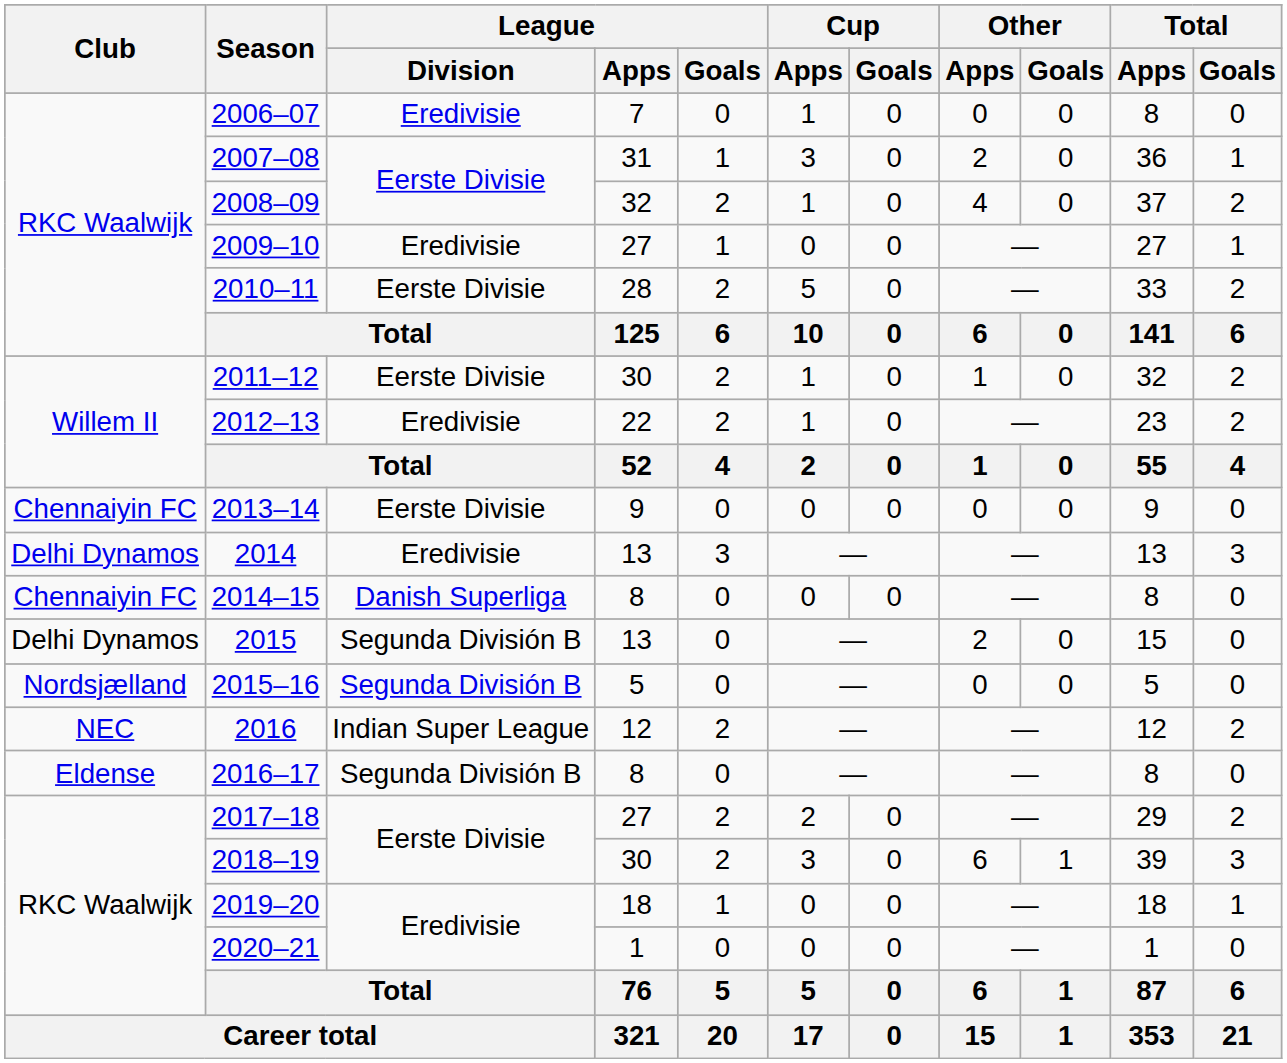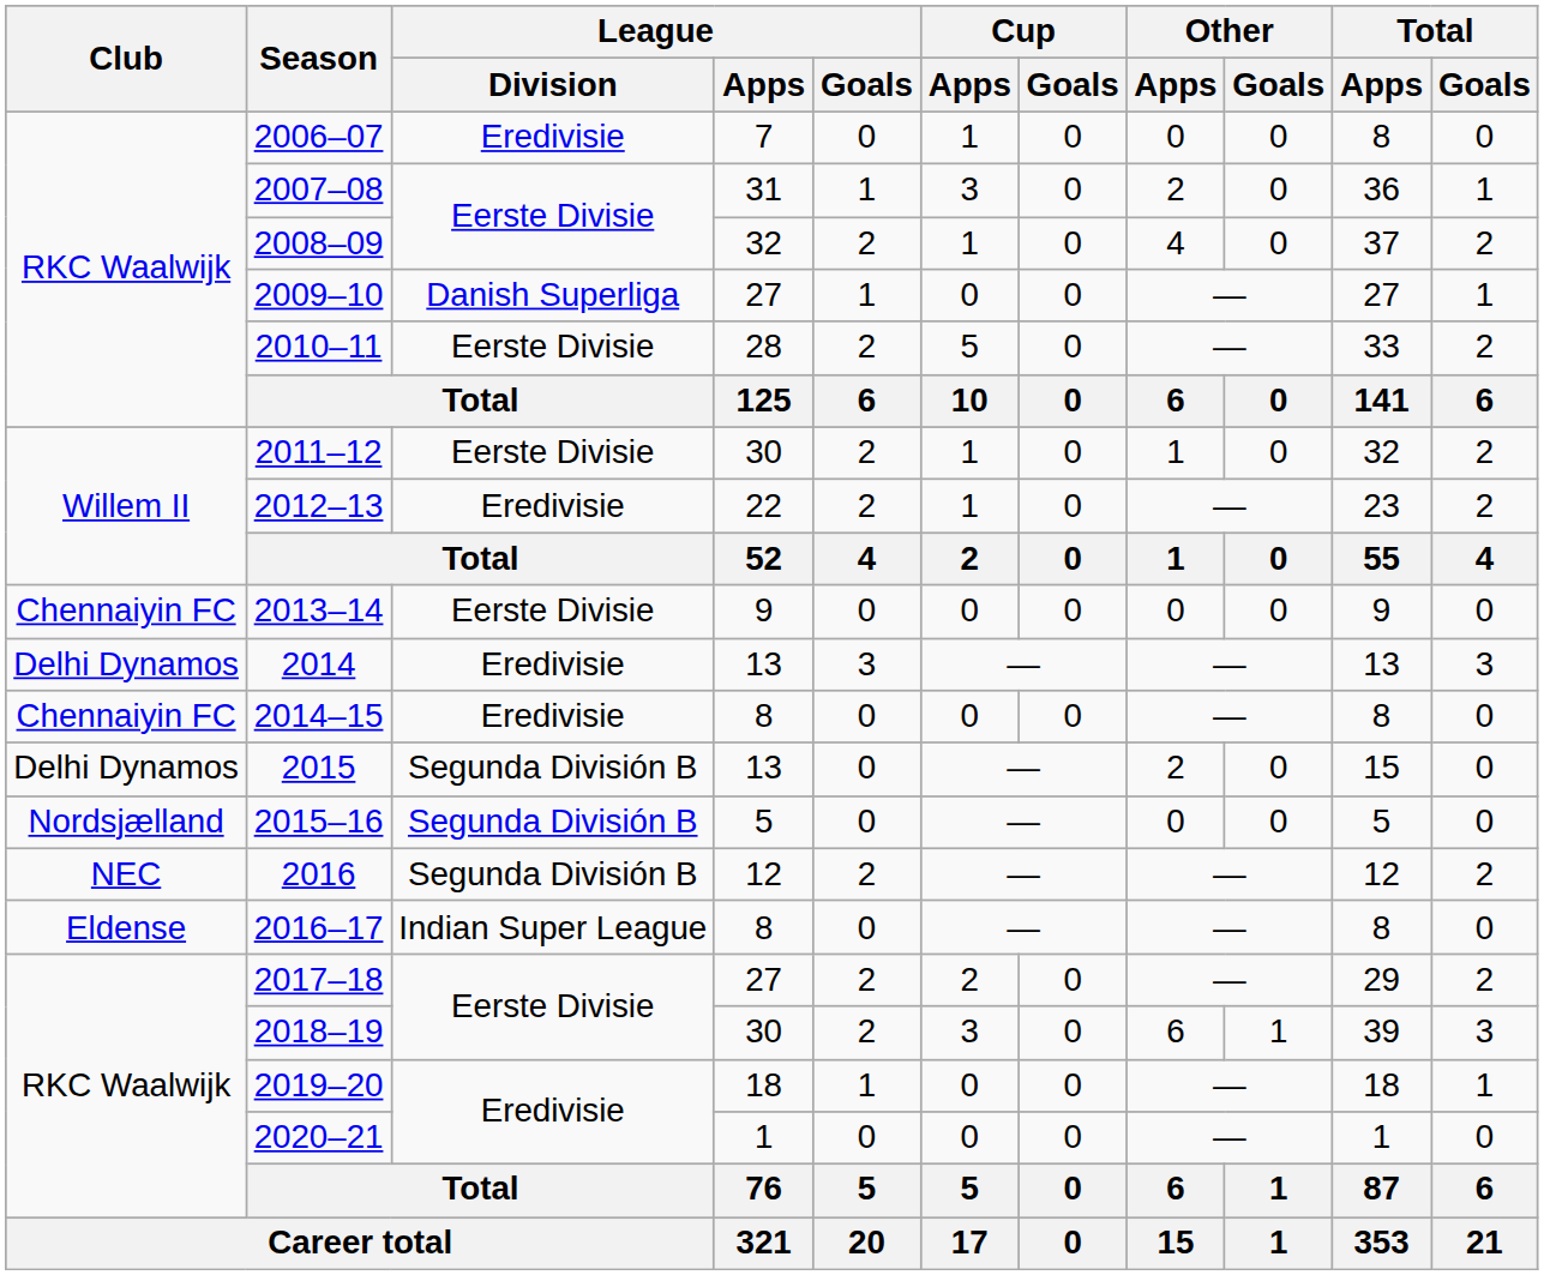2009–10 | League / Division: Eredivisie -> Danish Superliga
2014–15 | League / Division: Danish Superliga -> Eredivisie
2016 | League / Division: Indian Super League -> Segunda División B
2016–17 | League / Division: Segunda División B -> Indian Super League
